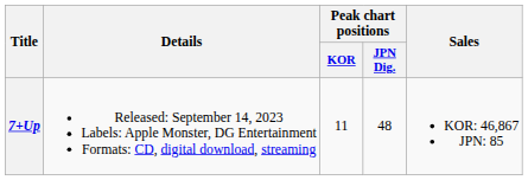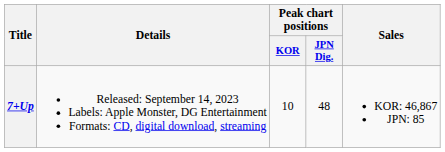7+Up | Peak chart positions / KOR: 11 -> 10
